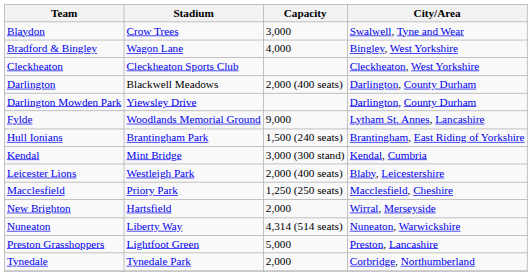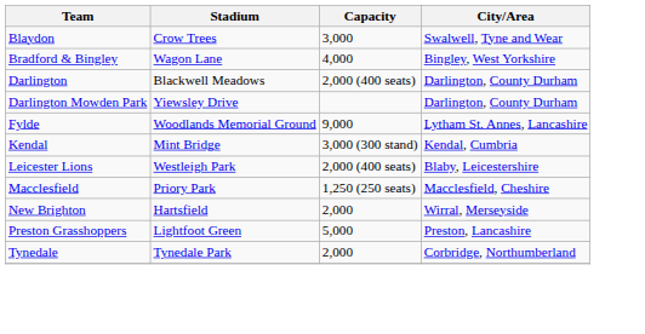- row: Cleckheaton | Cleckheaton Sports Club | Cleckheaton, West Yorkshire
- row: Hull Ionians | Brantingham Park | 1,500 (240 seats) | Brantingham, East Riding of Yorkshire
- row: Nuneaton | Liberty Way | 4,314 (514 seats) | Nuneaton, Warwickshire
